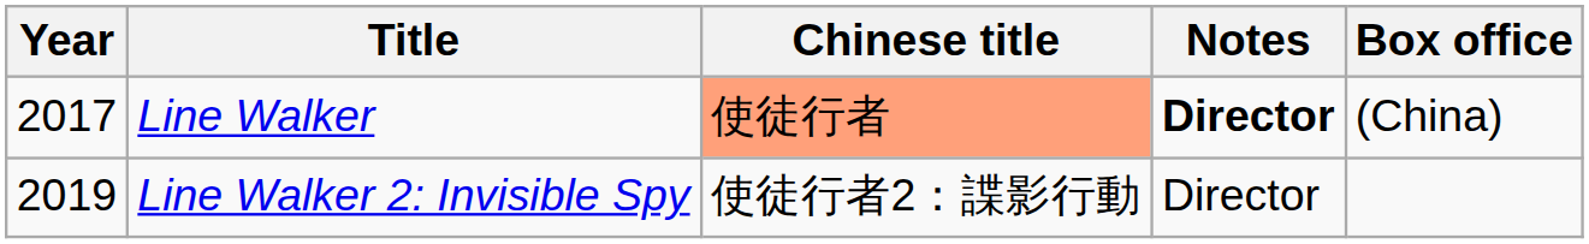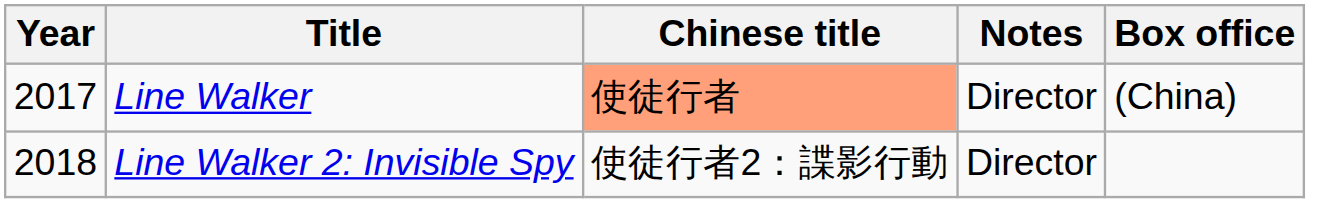Line Walker | Notes: bold -> normal
Line Walker 2: Invisible Spy | Year: 2019 -> 2018
